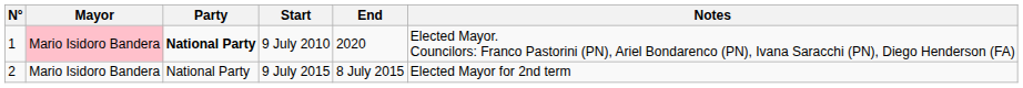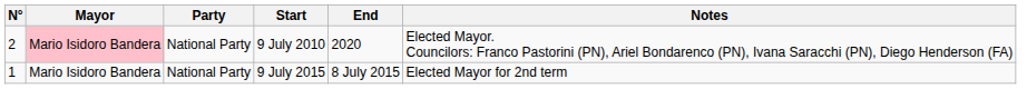9 July 2010 | N°: 1 -> 2
9 July 2010 | Party: bold -> normal
9 July 2015 | N°: 2 -> 1
